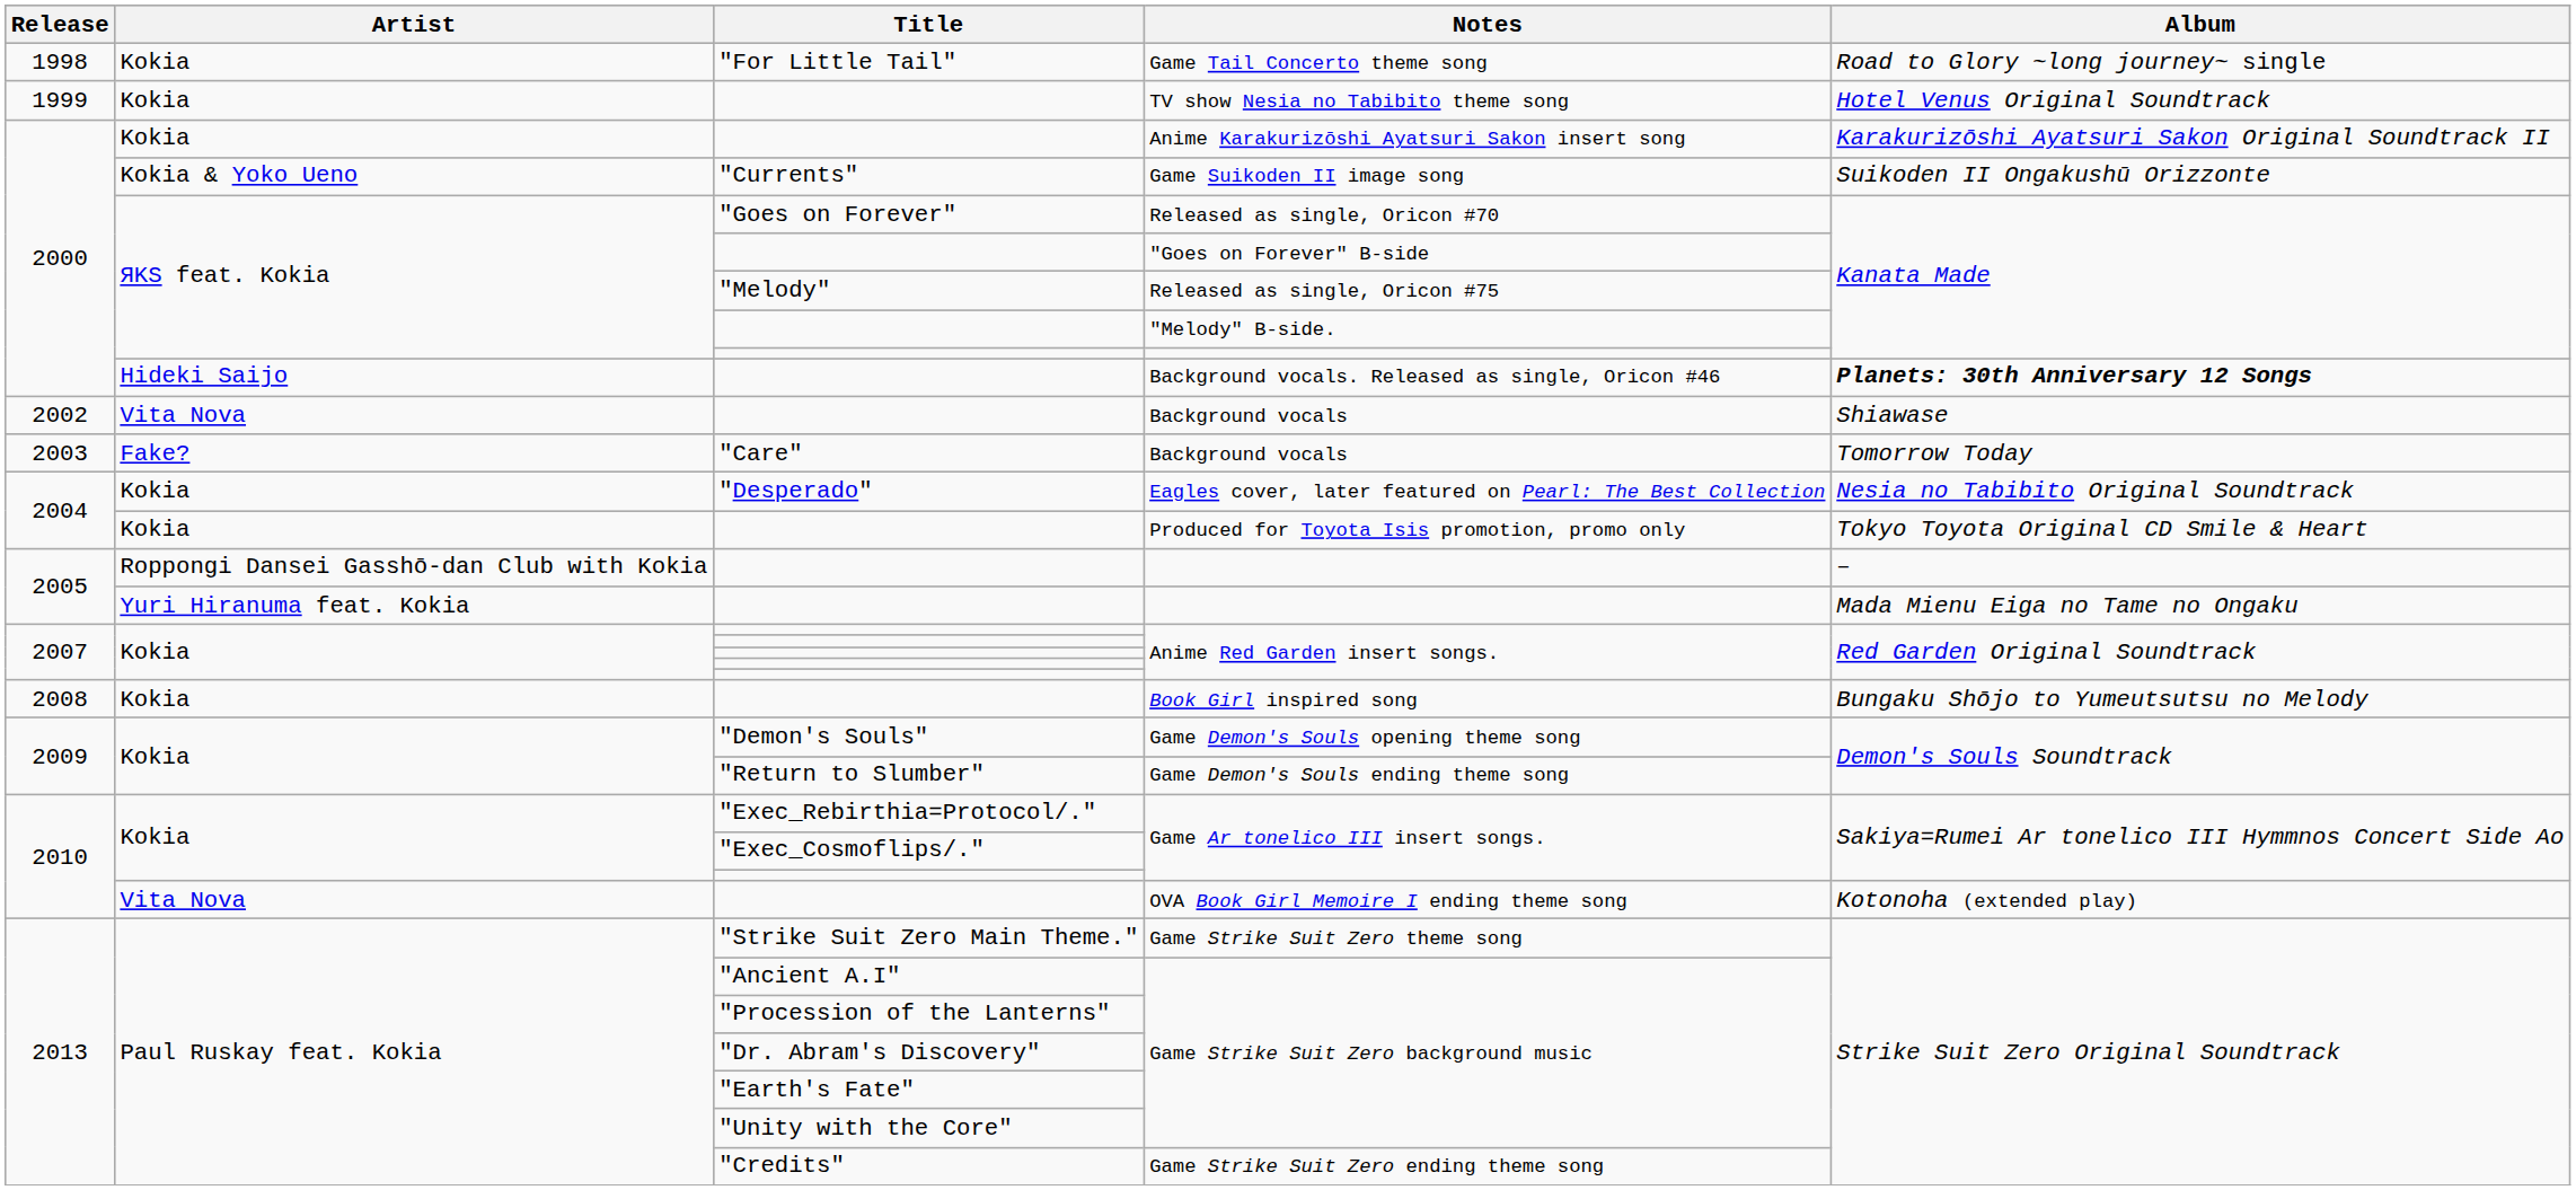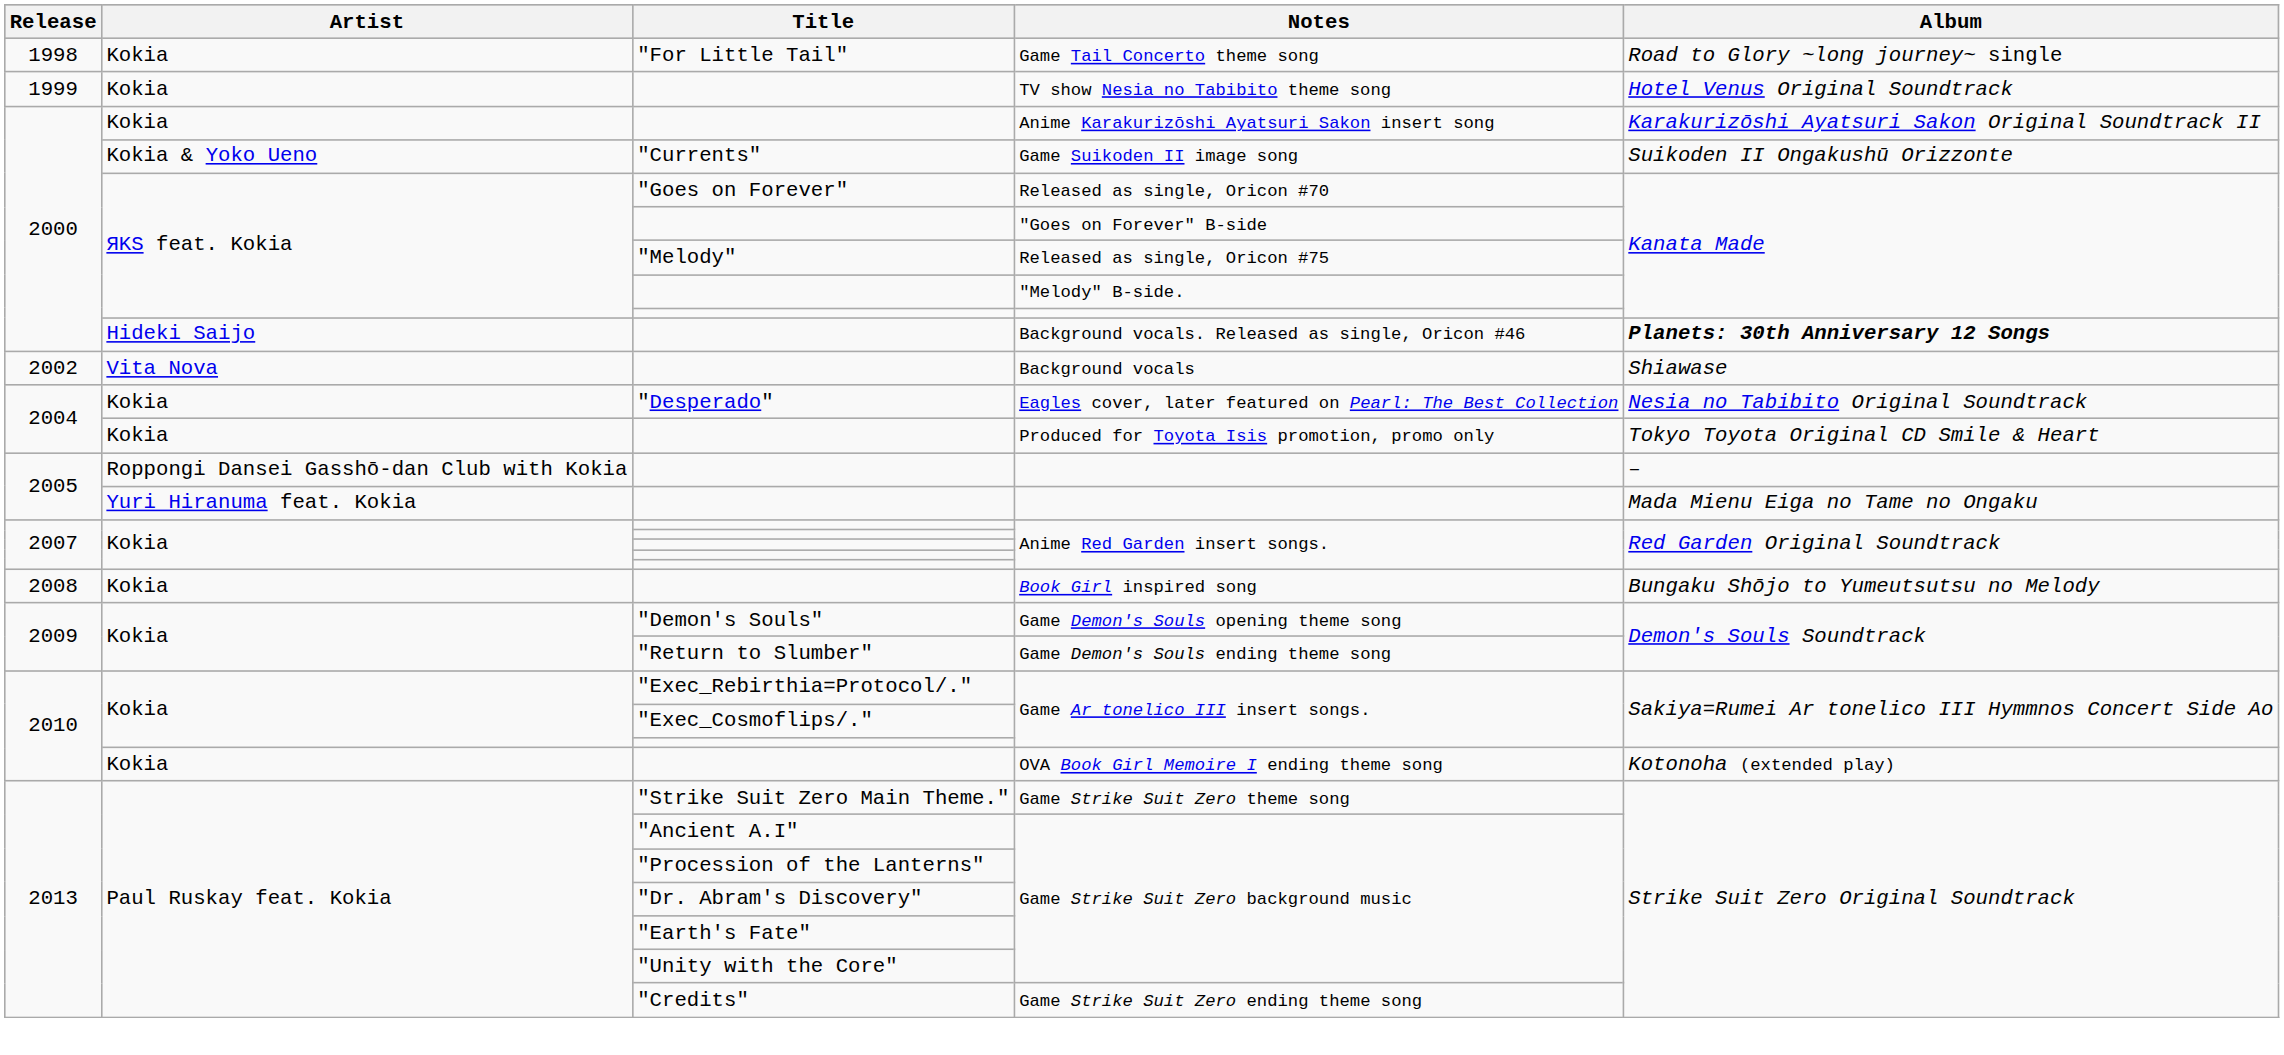- row: 2003 | Fake? | "Care" | Background vocals | Tomorrow Today
OVA Book Girl Memoire I ending theme song | Artist: Vita Nova -> Kokia
